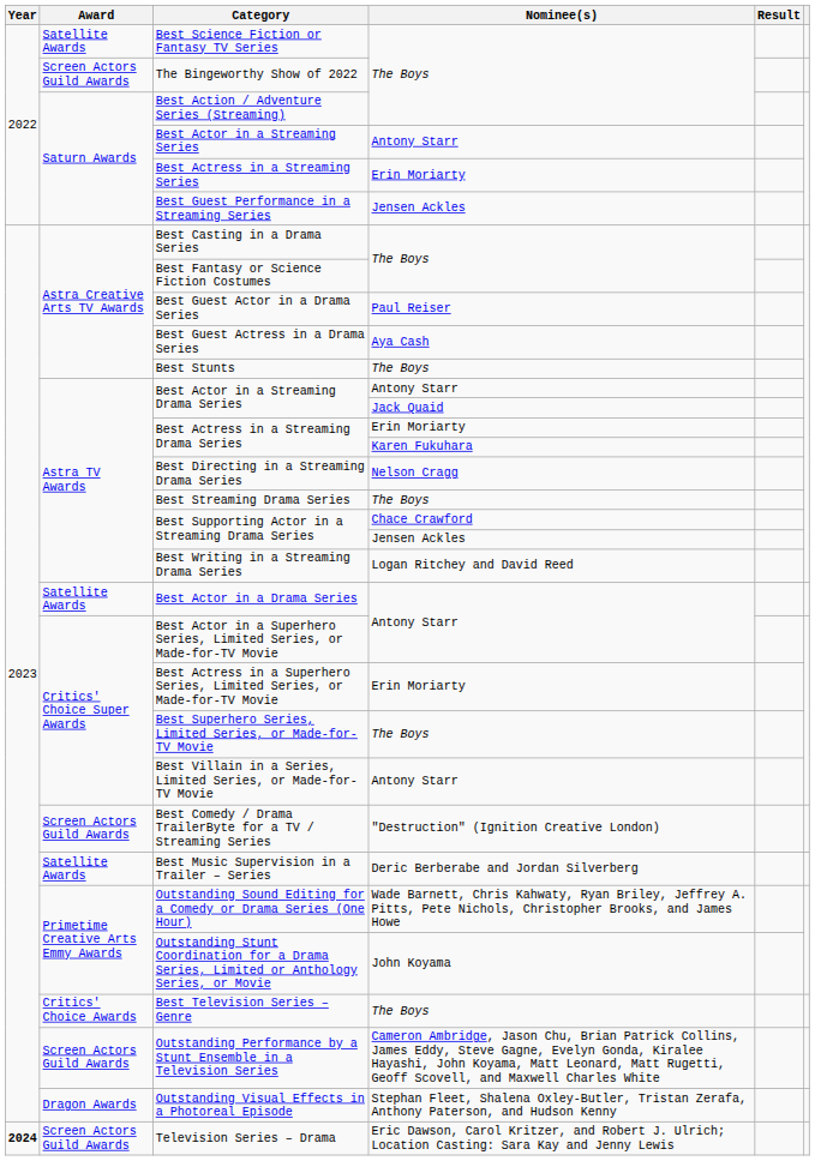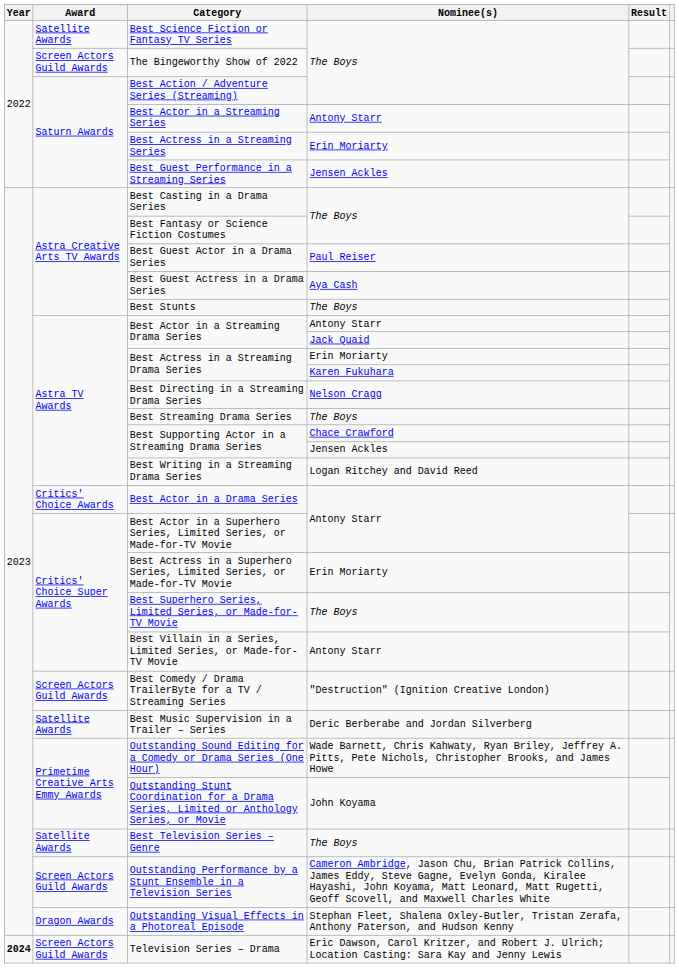Best Actor in a Drama Series | Award: Satellite Awards -> Critics' Choice Awards
Best Television Series – Genre | Award: Critics' Choice Awards -> Satellite Awards
